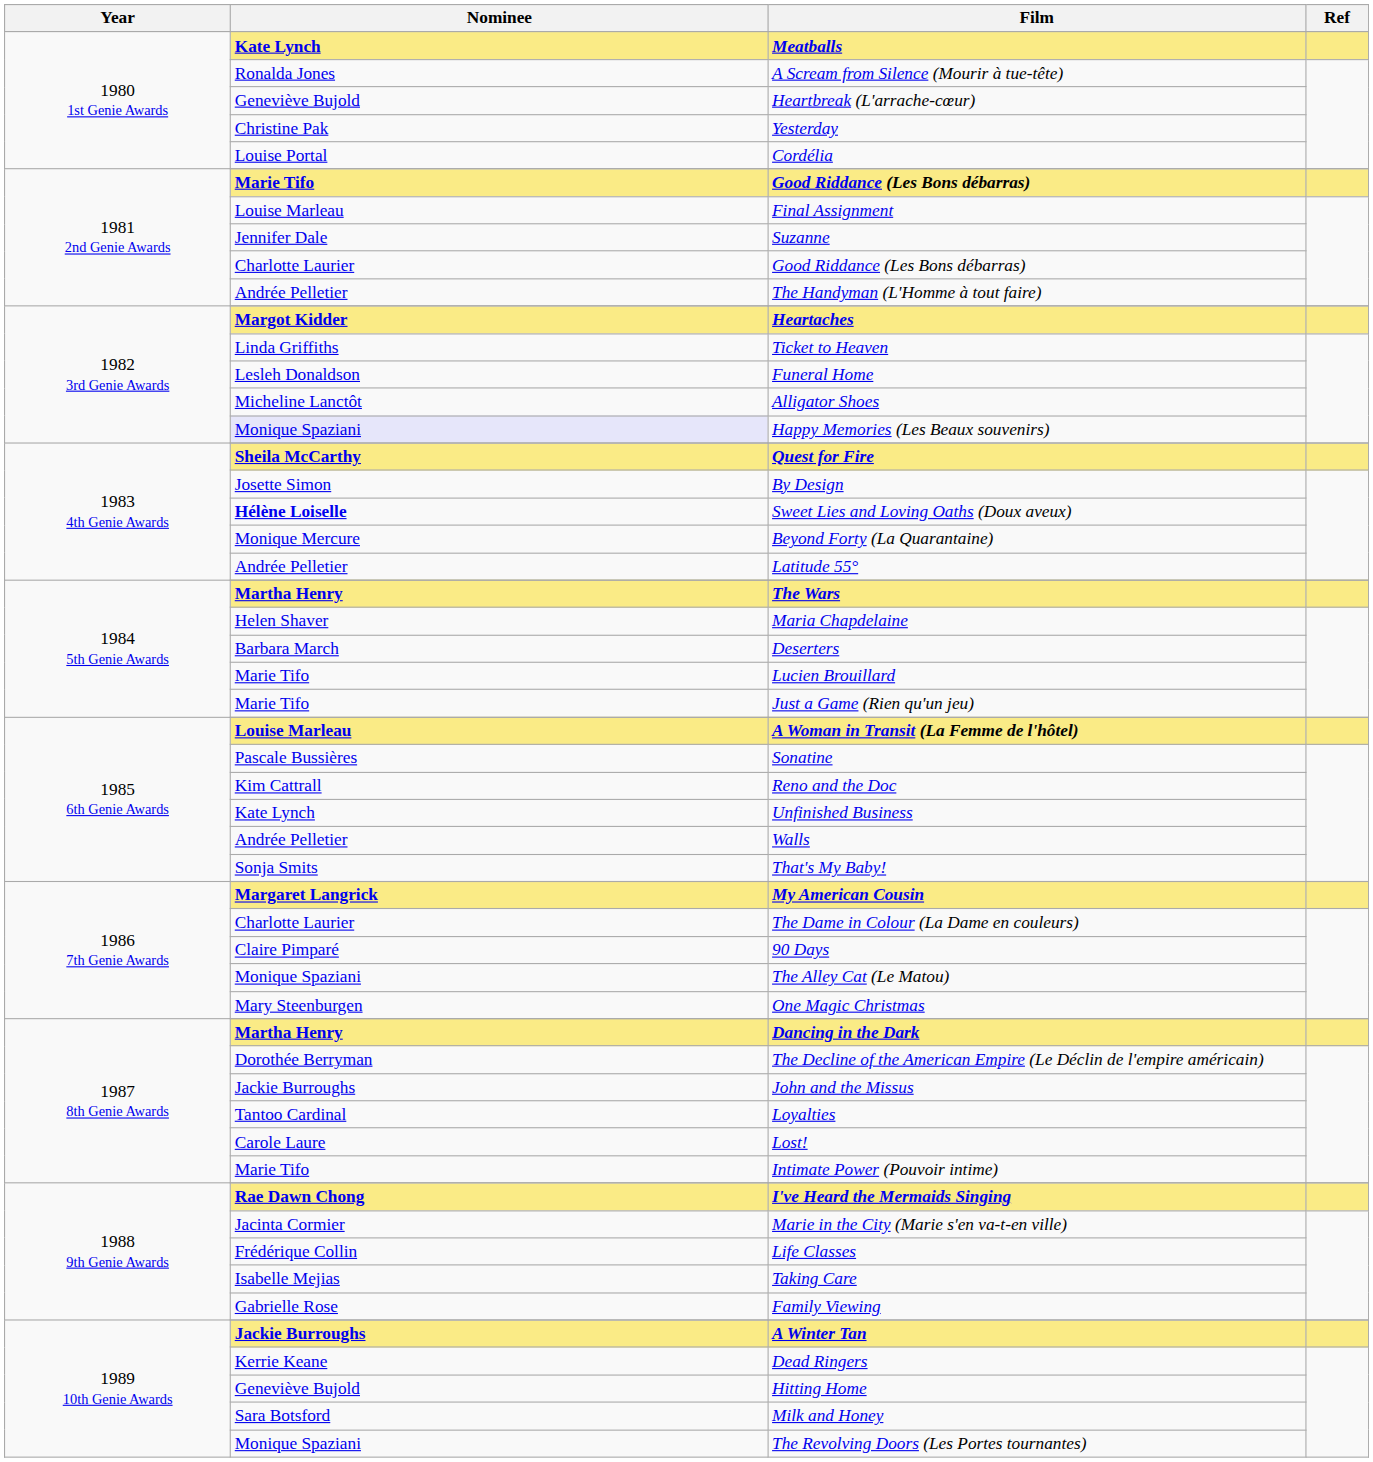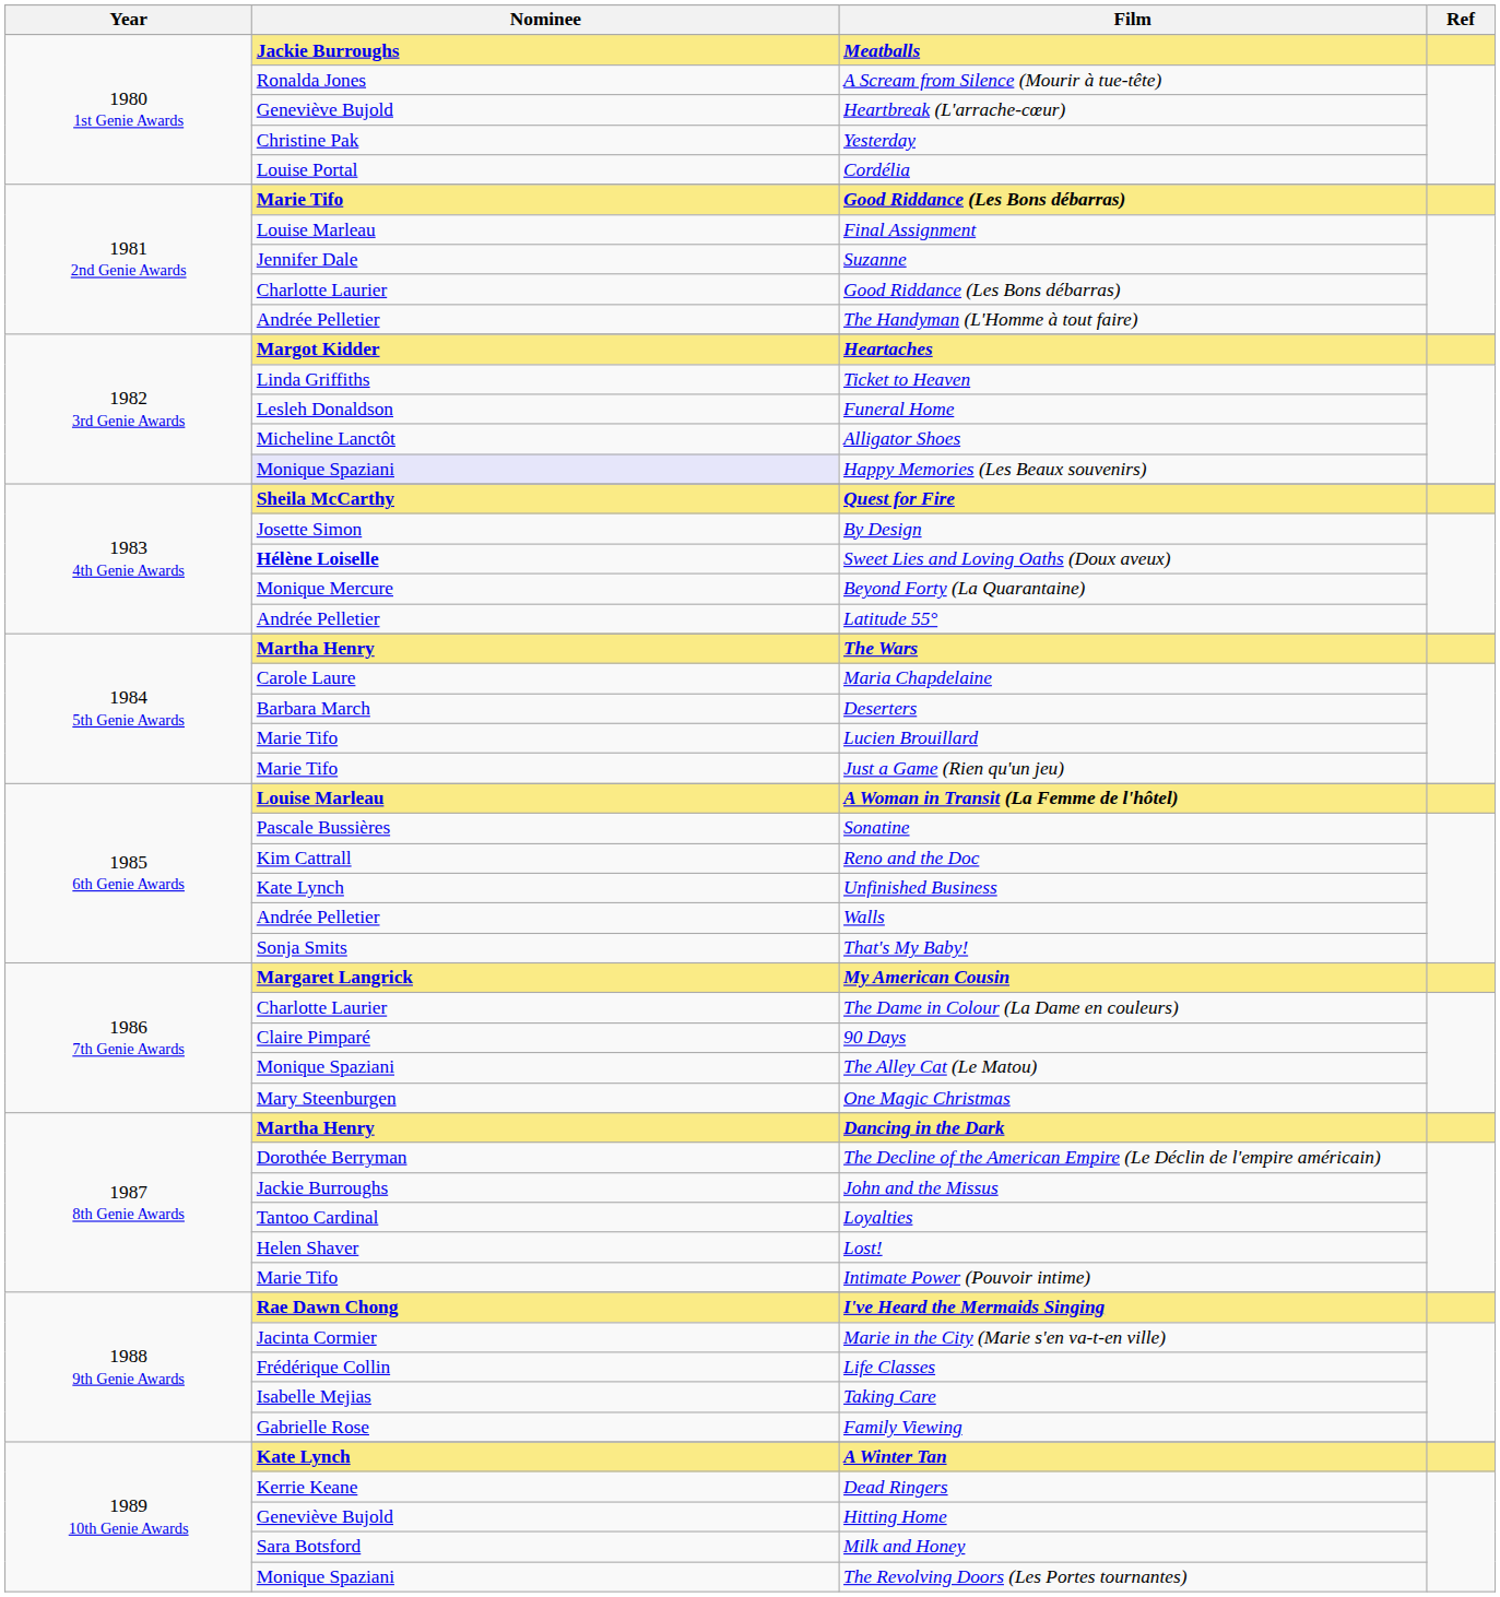Meatballs | Nominee: Kate Lynch -> Jackie Burroughs
Maria Chapdelaine | Nominee: Helen Shaver -> Carole Laure
Lost! | Nominee: Carole Laure -> Helen Shaver
A Winter Tan | Nominee: Jackie Burroughs -> Kate Lynch
